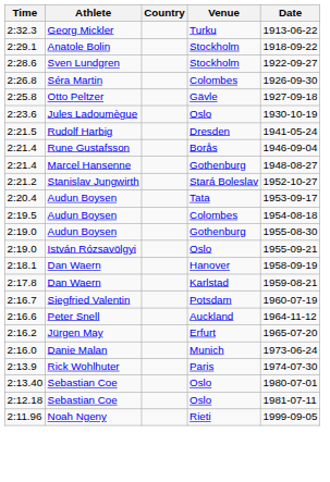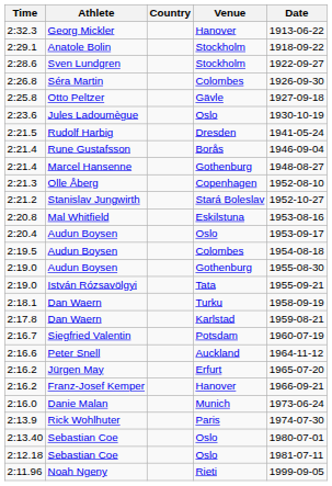2:32.3 | Venue: Turku -> Hanover
+ row: 2:21.3 | Olle Åberg | Copenhagen | 1952-08-10
+ row: 2:20.8 | Mal Whitfield | Eskilstuna | 1953-08-16
2:20.4 | Venue: Tata -> Oslo
2:19.0 / István Rózsavölgyi | Venue: Oslo -> Tata
2:18.1 | Venue: Hanover -> Turku
+ row: 2:16.2 | Franz-Josef Kemper | Hanover | 1966-09-21
